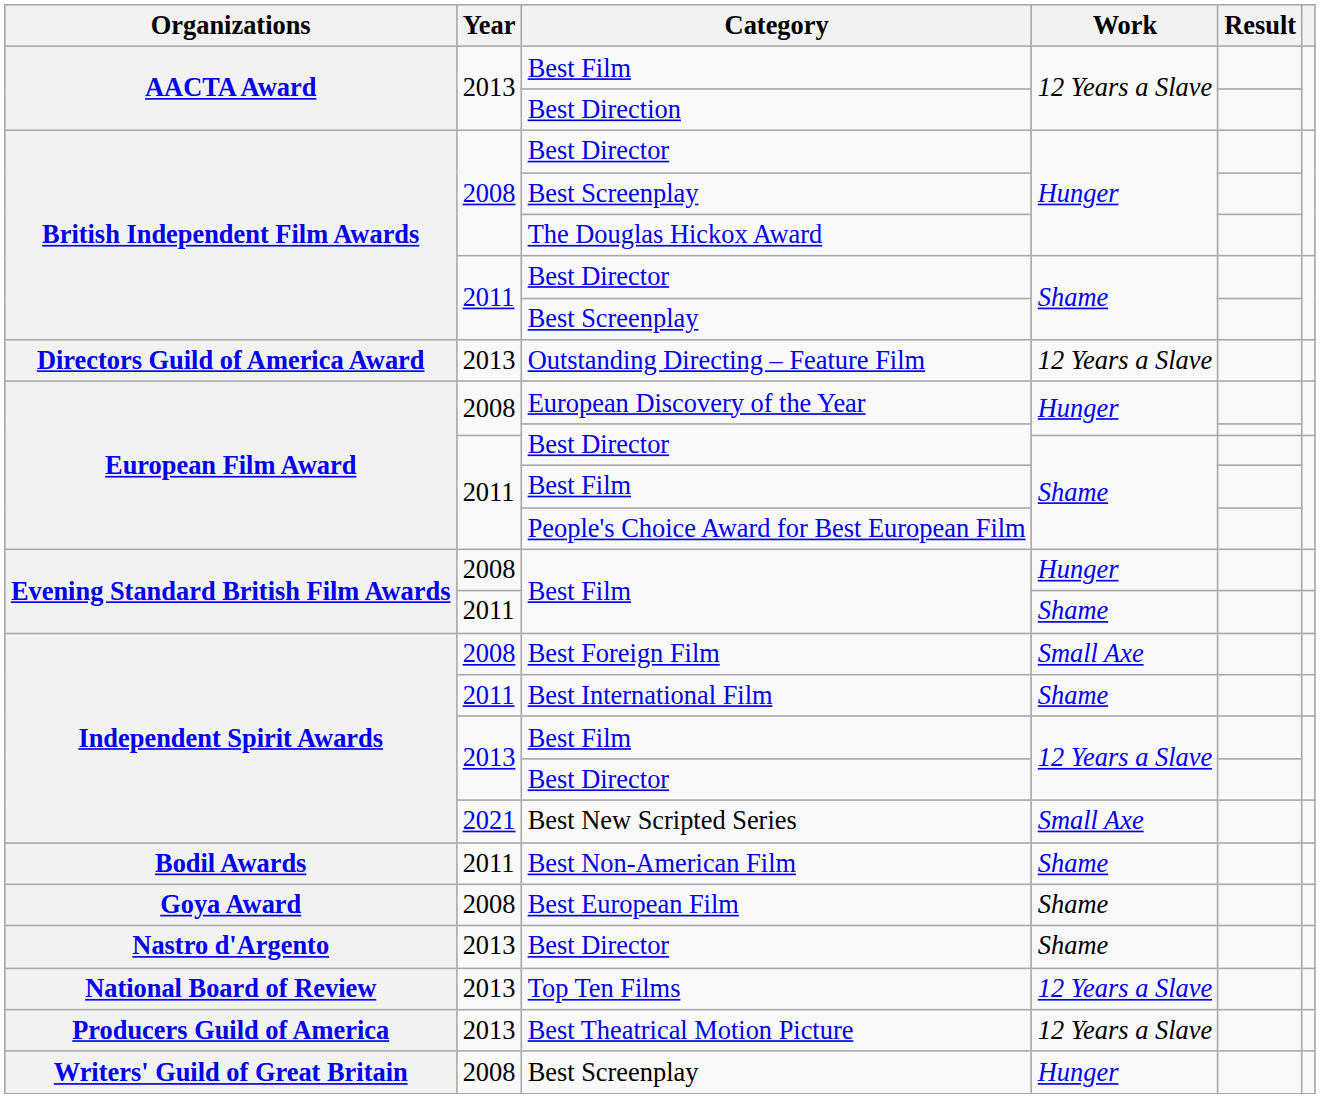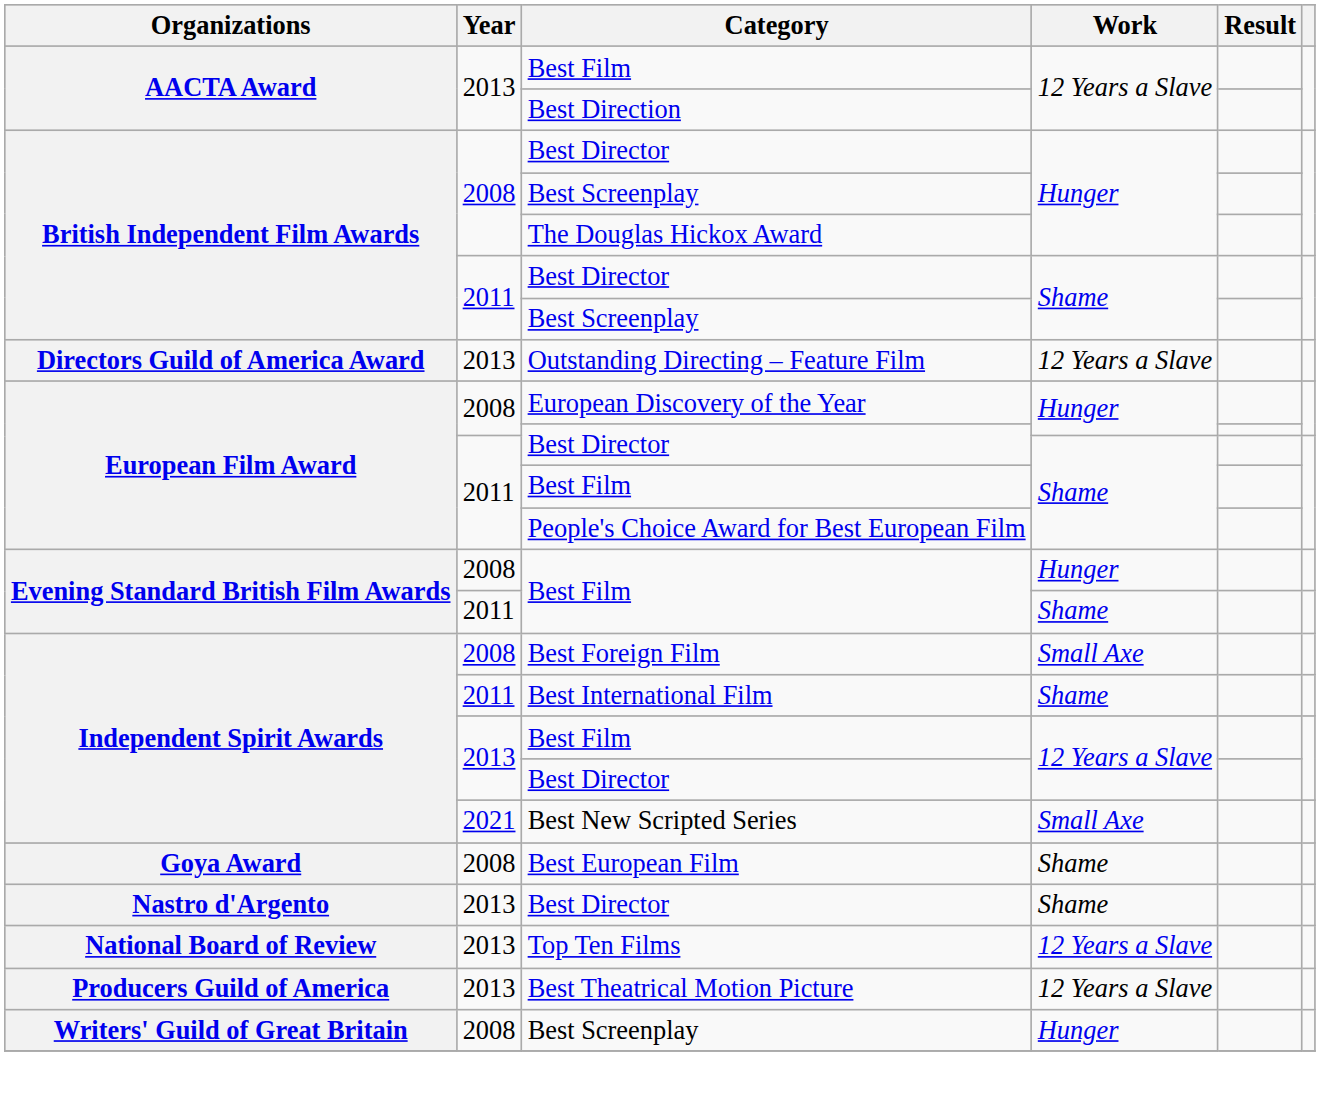- row: Bodil Awards | 2011 | Best Non-American Film | Shame
